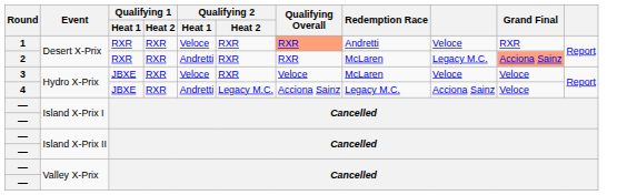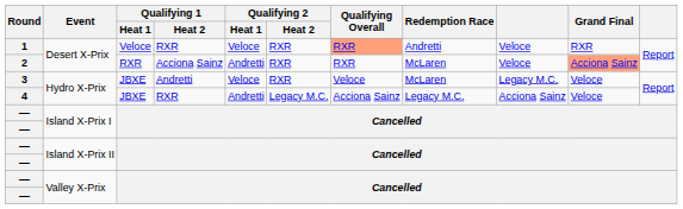1 | Qualifying 1 / Heat 1: RXR -> Veloce
2 | Qualifying 1 / Heat 2: RXR -> Acciona Sainz
2 | column 9: Legacy M.C. -> Veloce
3 | Qualifying 1 / Heat 2: RXR -> Andretti
3 | column 9: Veloce -> Legacy M.C.
